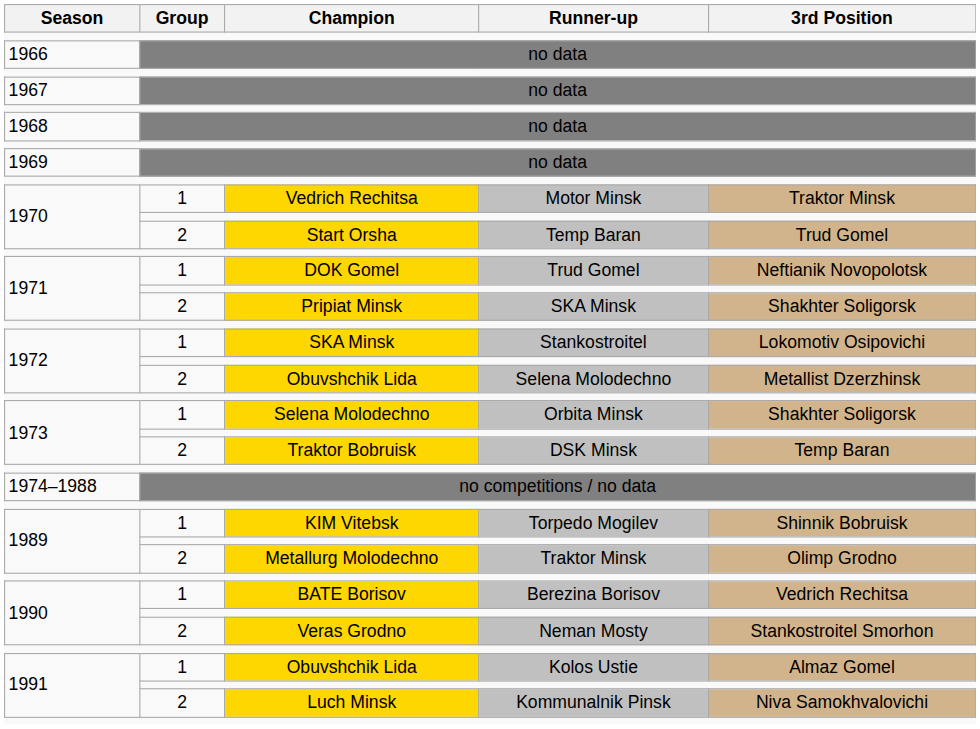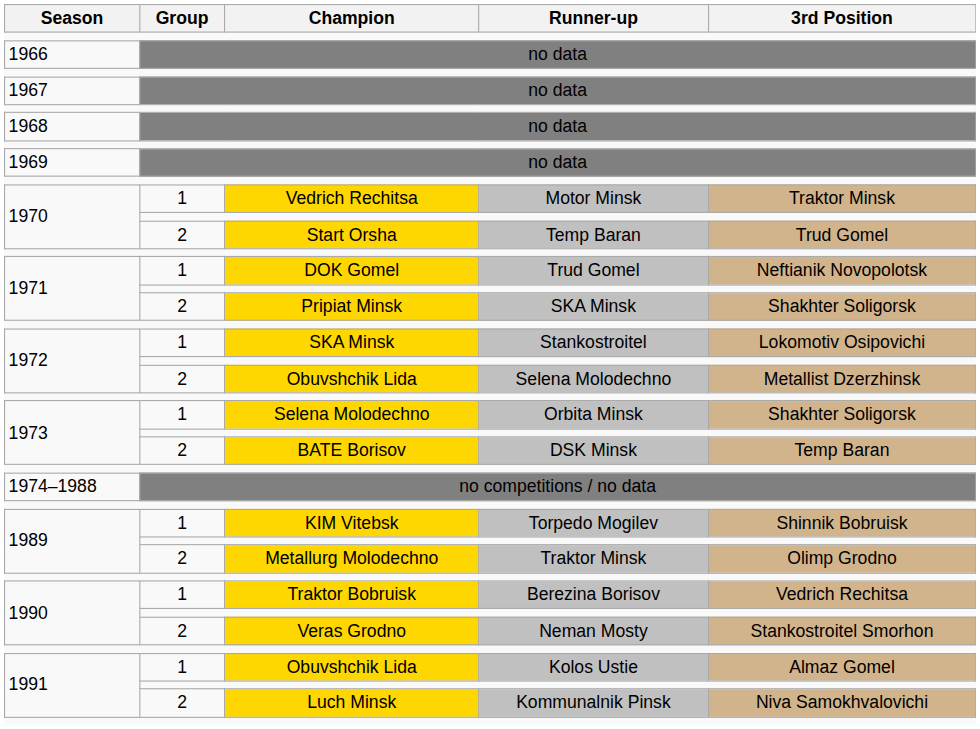DSK Minsk | Champion: Traktor Bobruisk -> BATE Borisov
Berezina Borisov | Champion: BATE Borisov -> Traktor Bobruisk
